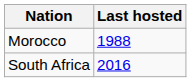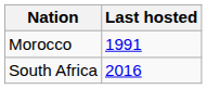Morocco | Last hosted: 1988 -> 1991
